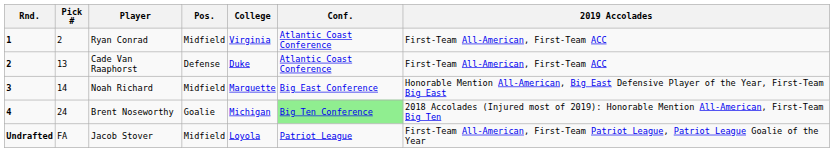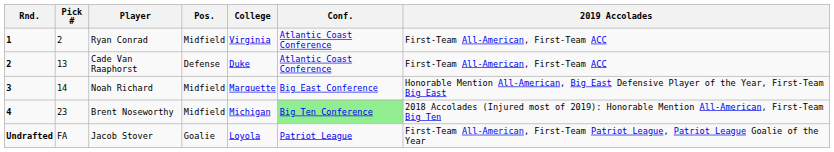Brent Noseworthy | Pick #: 24 -> 23
Brent Noseworthy | Pos.: Goalie -> Midfield
Jacob Stover | Pos.: Midfield -> Goalie
